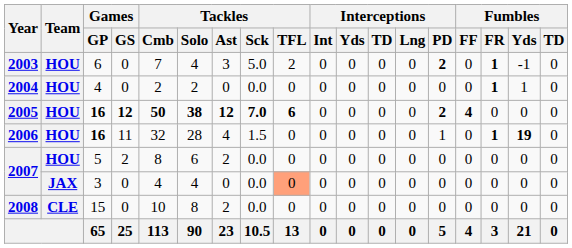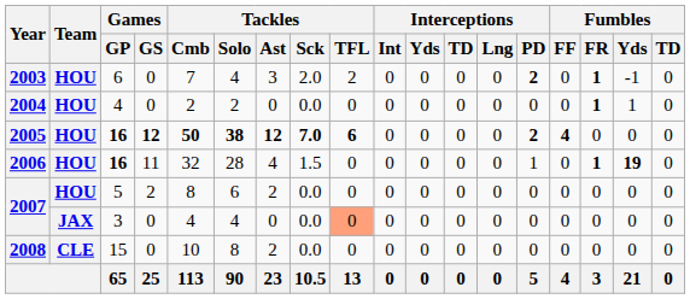2003 | Tackles / Sck: 5.0 -> 2.0
